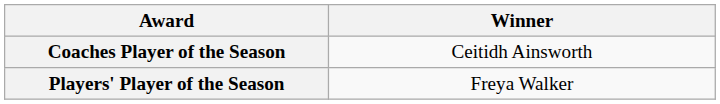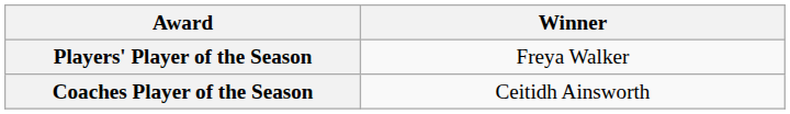rows swapped: Coaches Player of the Season <-> Players' Player of the Season
